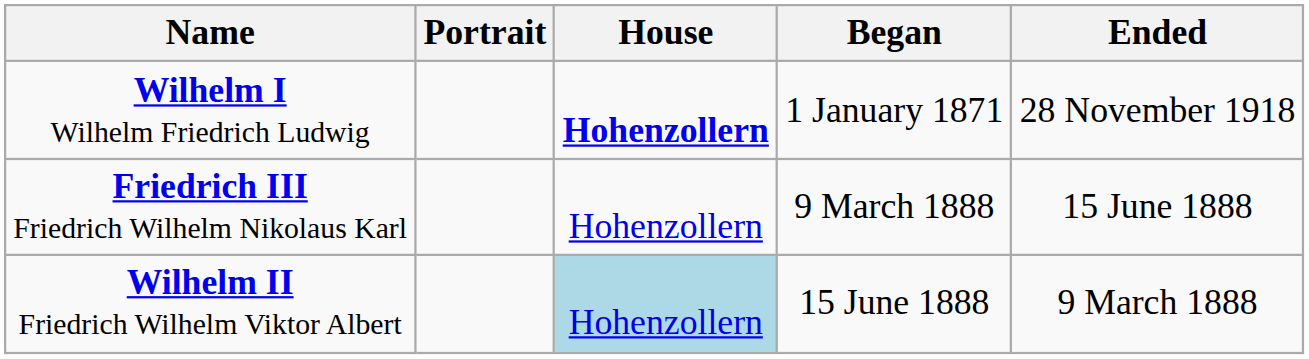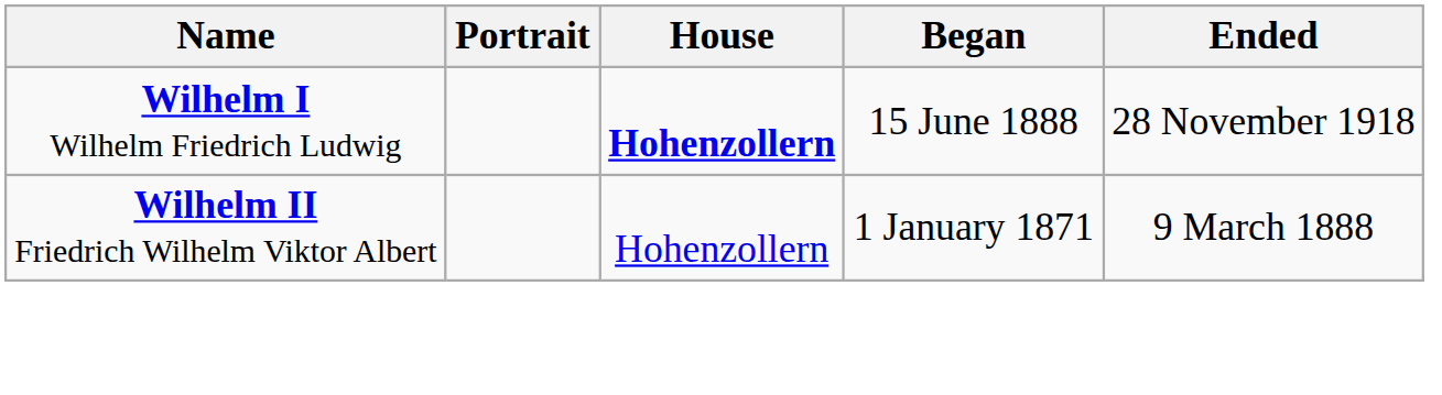Wilhelm I Wilhelm Friedrich Ludwig | Began: 1 January 1871 -> 15 June 1888
- row: Friedrich III Friedrich Wilhelm Nikolaus Karl | Hohenzollern | 9 March 1888 | 15 June 1888
Wilhelm II Friedrich Wilhelm Viktor Albert | House: lightblue background -> no background
Wilhelm II Friedrich Wilhelm Viktor Albert | Began: 15 June 1888 -> 1 January 1871
